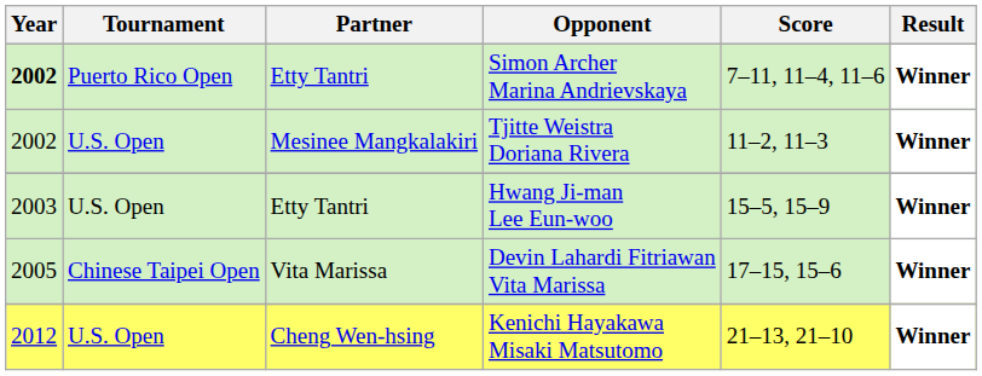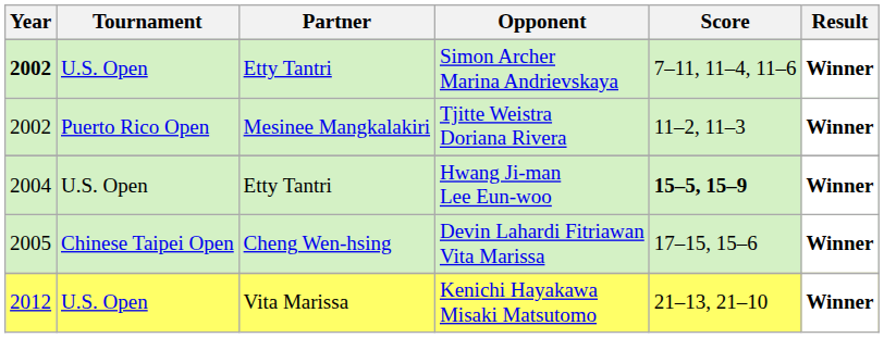Simon Archer Marina Andrievskaya | Tournament: Puerto Rico Open -> U.S. Open
Tjitte Weistra Doriana Rivera | Tournament: U.S. Open -> Puerto Rico Open
Hwang Ji-man Lee Eun-woo | Year: 2003 -> 2004
Hwang Ji-man Lee Eun-woo | Score: normal -> bold
Devin Lahardi Fitriawan Vita Marissa | Partner: Vita Marissa -> Cheng Wen-hsing
Kenichi Hayakawa Misaki Matsutomo | Partner: Cheng Wen-hsing -> Vita Marissa
